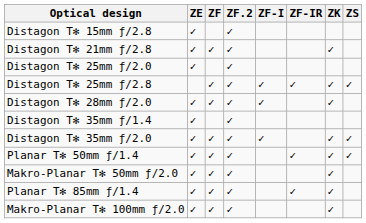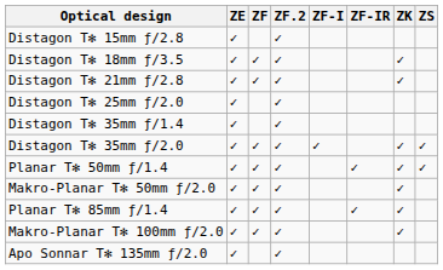+ row: Distagon T✻ 18mm ƒ/3.5 | ✓ | ✓ | ✓ | ✓
- row: Distagon T✻ 25mm ƒ/2.8 | ✓ | ✓ | ✓ | ✓ | ✓ | ✓
- row: Distagon T✻ 28mm ƒ/2.0 | ✓ | ✓ | ✓ | ✓ | ✓
+ row: Apo Sonnar T✻ 135mm ƒ/2.0 | ✓ | ✓
